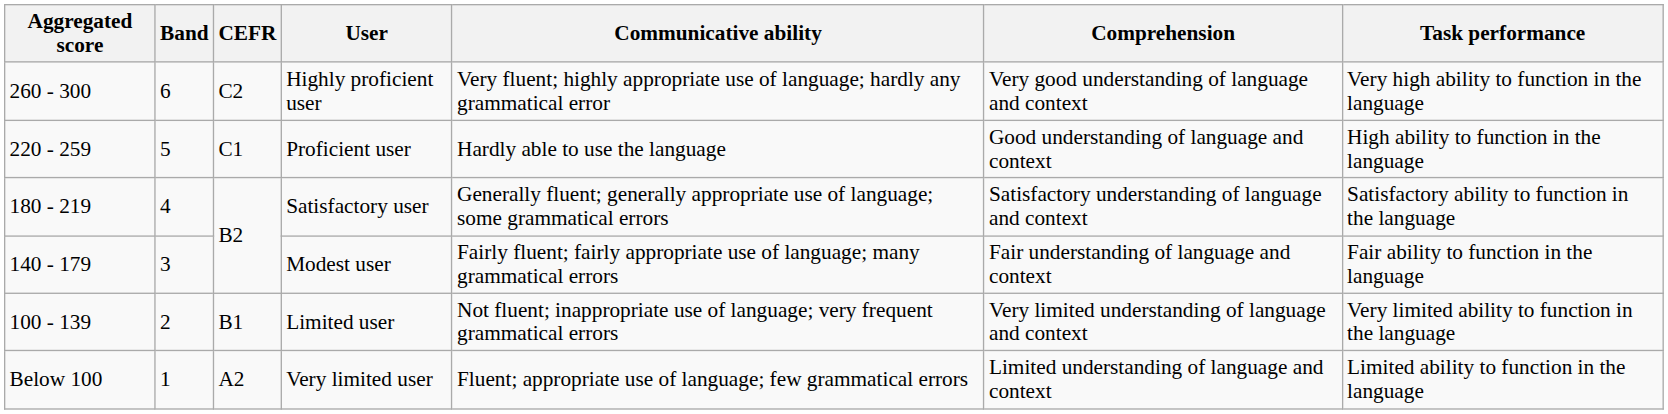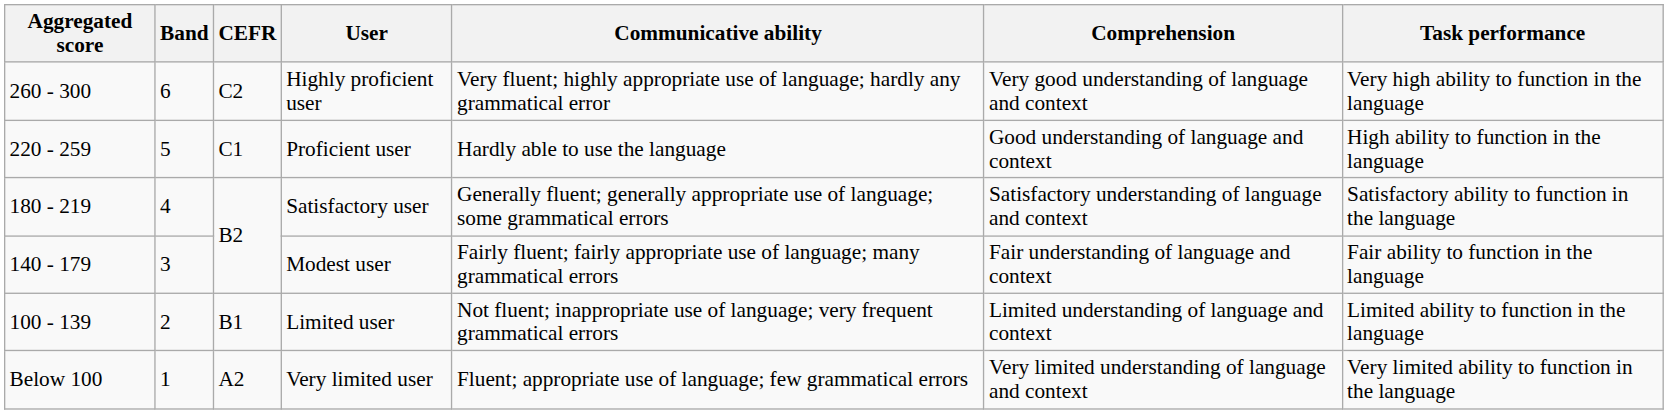Limited user | Comprehension: Very limited understanding of language and context -> Limited understanding of language and context
Limited user | Task performance: Very limited ability to function in the language -> Limited ability to function in the language
Very limited user | Comprehension: Limited understanding of language and context -> Very limited understanding of language and context
Very limited user | Task performance: Limited ability to function in the language -> Very limited ability to function in the language
